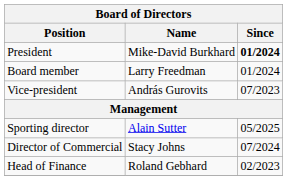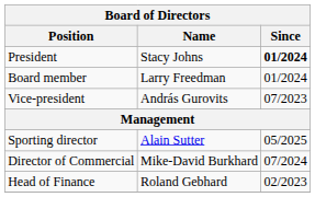President | Name: Mike-David Burkhard -> Stacy Johns
Director of Commercial | Name: Stacy Johns -> Mike-David Burkhard
